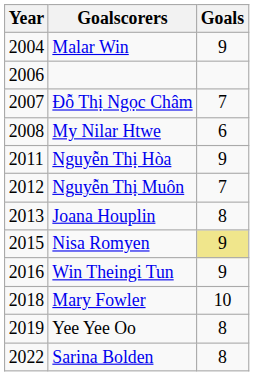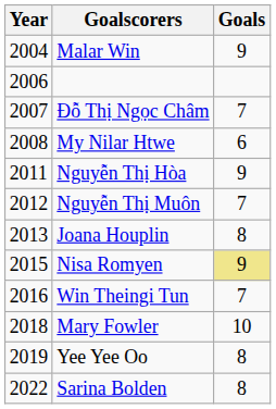Win Theingi Tun | Goals: 9 -> 7
